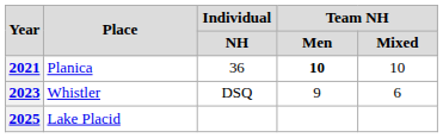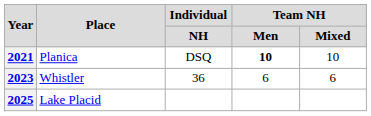2021 | Individual / NH: 36 -> DSQ
2023 | Individual / NH: DSQ -> 36
2023 | Team NH / Men: 9 -> 6
